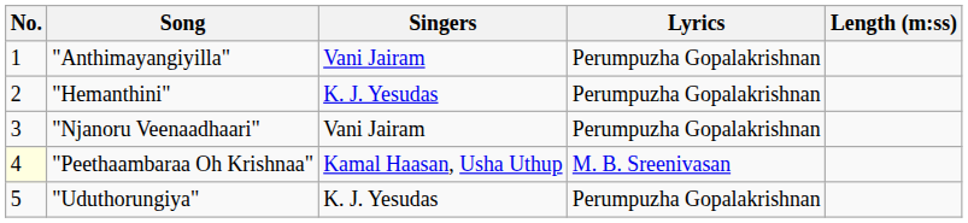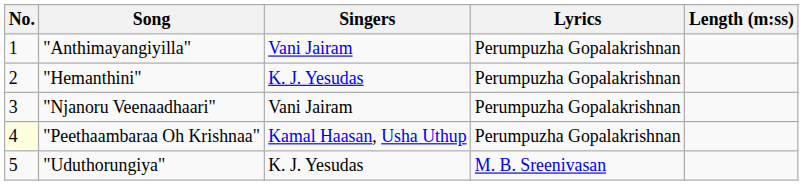"Peethaambaraa Oh Krishnaa" | Lyrics: M. B. Sreenivasan -> Perumpuzha Gopalakrishnan
"Uduthorungiya" | Lyrics: Perumpuzha Gopalakrishnan -> M. B. Sreenivasan
